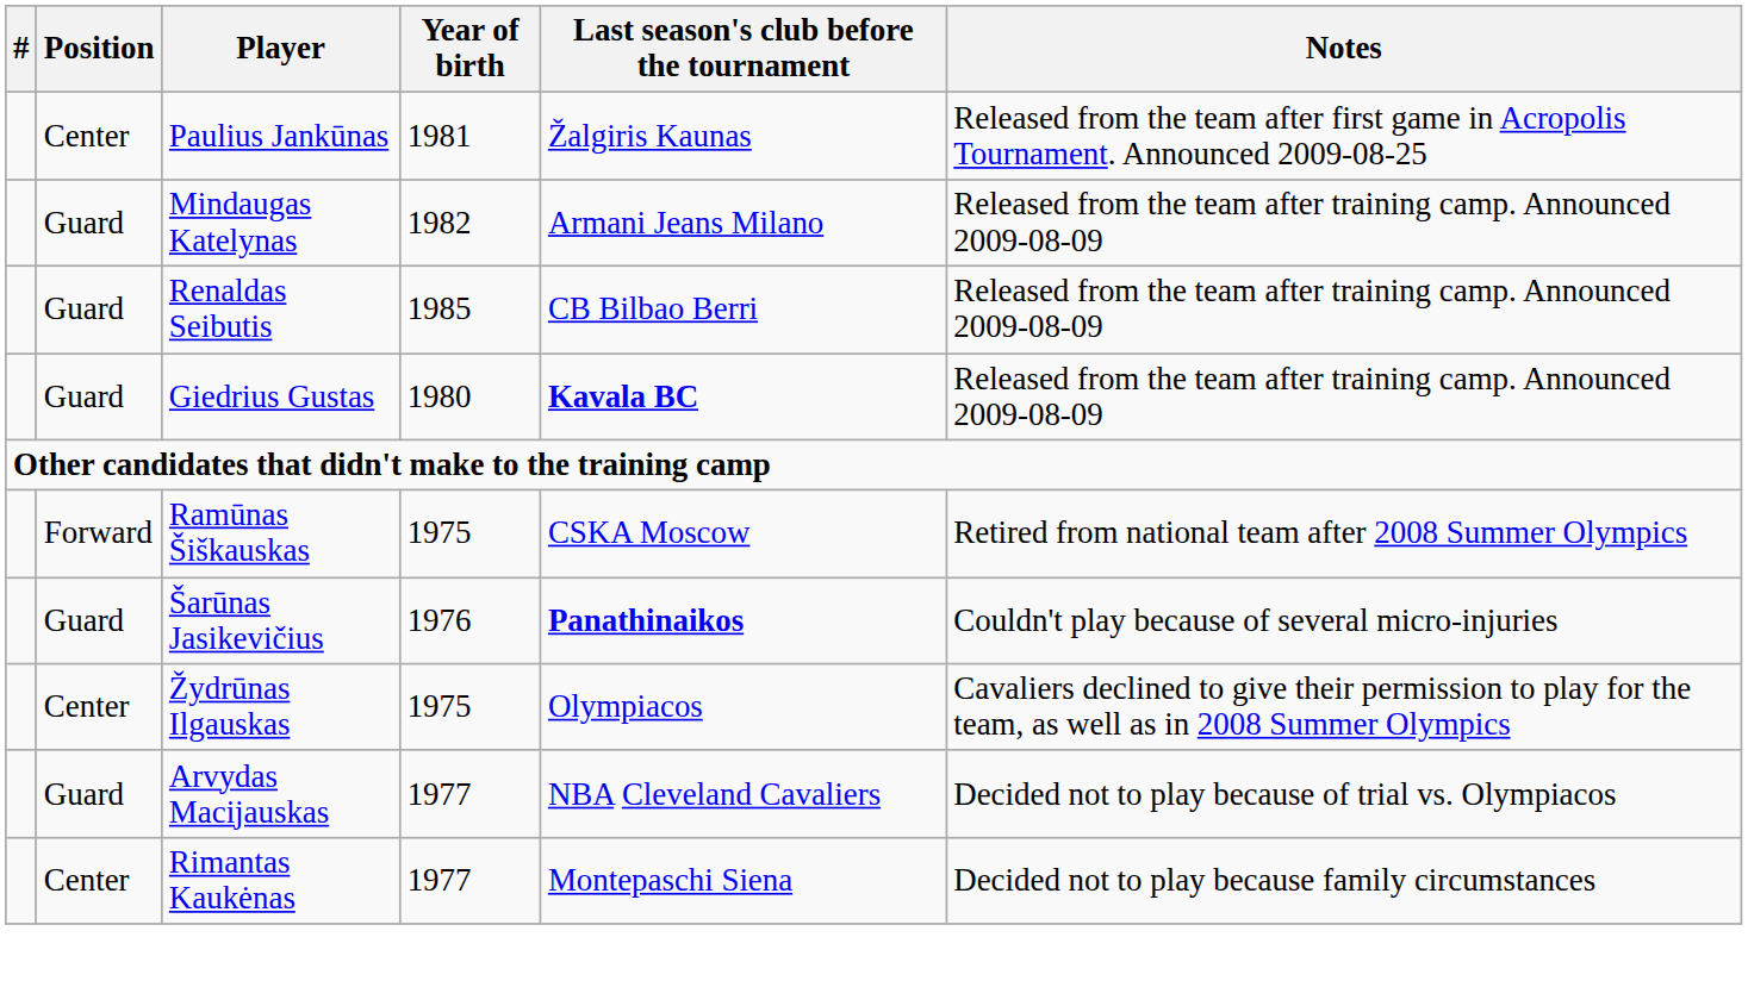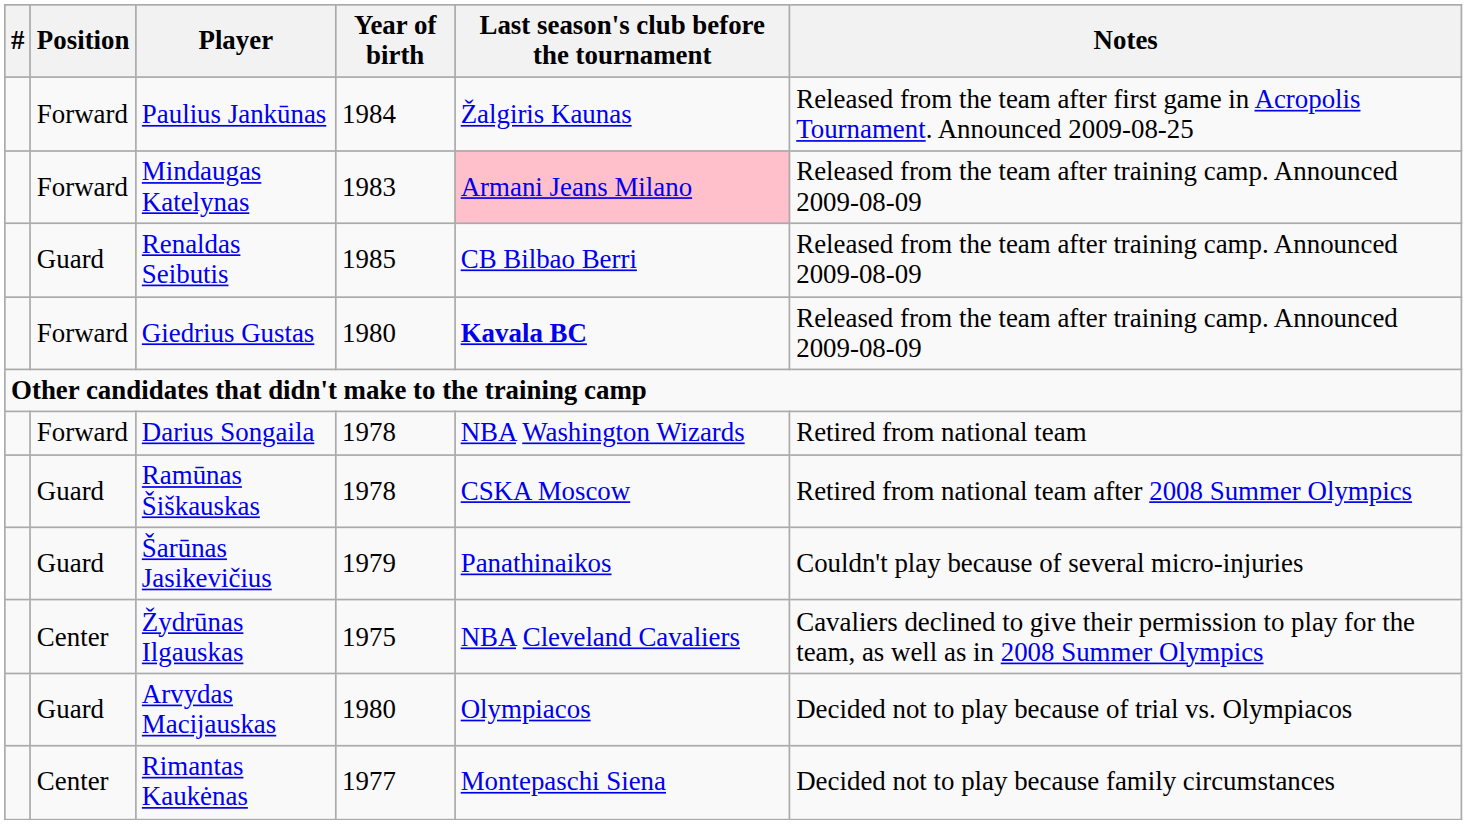Paulius Jankūnas | Position: Center -> Forward
Paulius Jankūnas | Year of birth: 1981 -> 1984
Mindaugas Katelynas | Position: Guard -> Forward
Mindaugas Katelynas | Year of birth: 1982 -> 1983
Mindaugas Katelynas | Last season's club before the tournament: no background -> pink background
Giedrius Gustas | Position: Guard -> Forward
+ row: Forward | Darius Songaila | 1978 | NBA Washington Wizards | Retired from national team
Ramūnas Šiškauskas | Position: Forward -> Guard
Ramūnas Šiškauskas | Year of birth: 1975 -> 1978
Šarūnas Jasikevičius | Year of birth: 1976 -> 1979
Šarūnas Jasikevičius | Last season's club before the tournament: bold -> normal
Žydrūnas Ilgauskas | Last season's club before the tournament: Olympiacos -> NBA Cleveland Cavaliers
Arvydas Macijauskas | Year of birth: 1977 -> 1980
Arvydas Macijauskas | Last season's club before the tournament: NBA Cleveland Cavaliers -> Olympiacos
